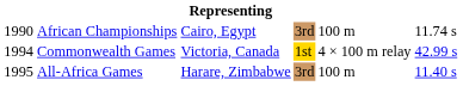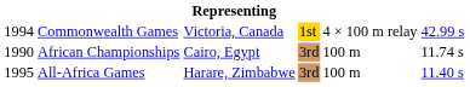rows swapped: African Championships <-> Commonwealth Games
